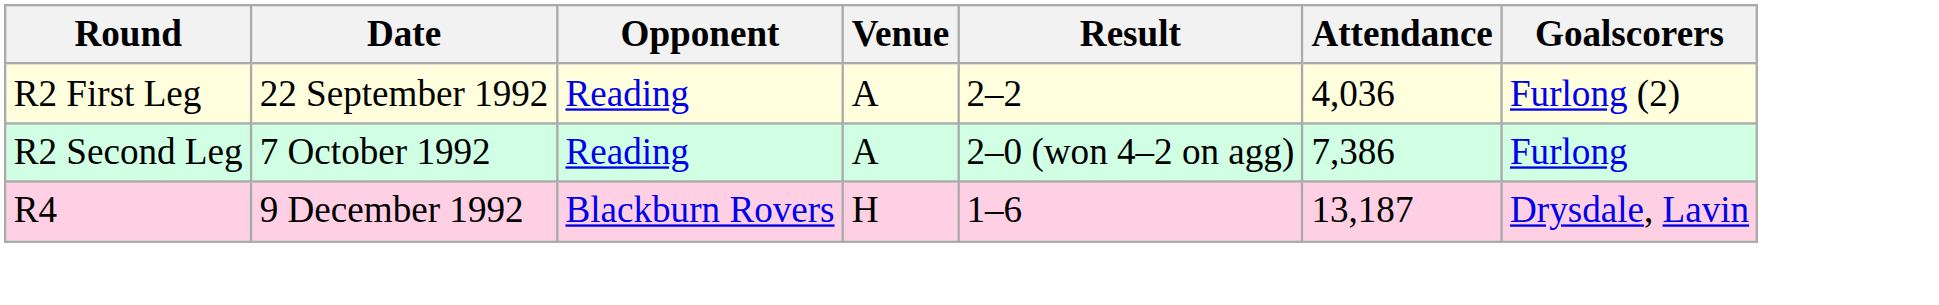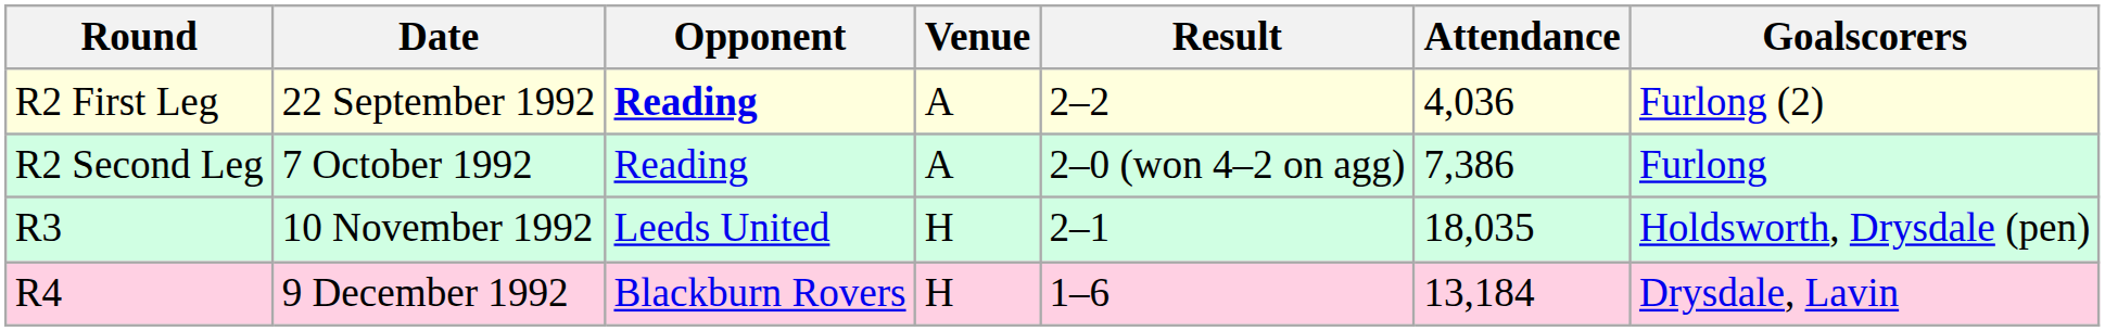R2 First Leg | Opponent: normal -> bold
+ row: R3 | 10 November 1992 | Leeds United | H | 2–1 | 18,035 | Holdsworth, Drysdale (pen)
R4 | Attendance: 13,187 -> 13,184
